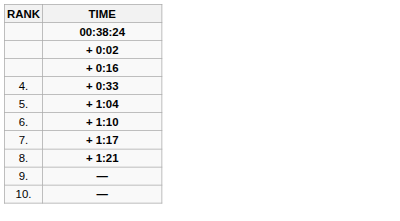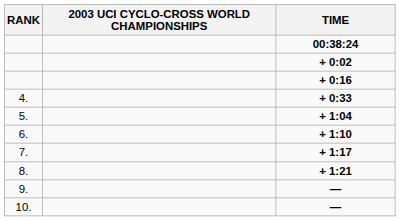+ column: 2003 UCI CYCLO-CROSS WORLD CHAMPIONSHIPS
